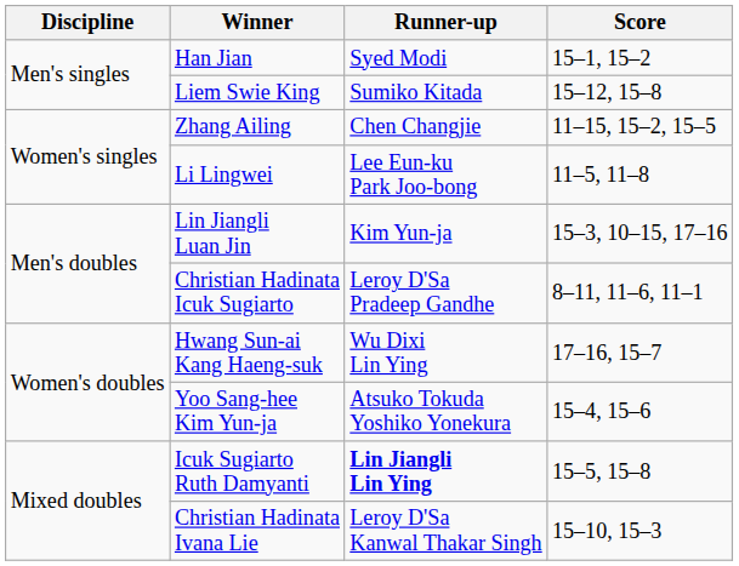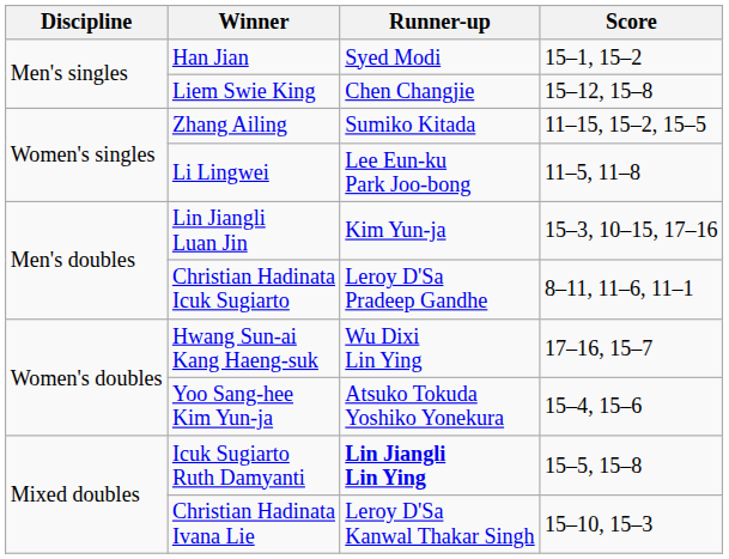Liem Swie King | Runner-up: Sumiko Kitada -> Chen Changjie
Zhang Ailing | Runner-up: Chen Changjie -> Sumiko Kitada
